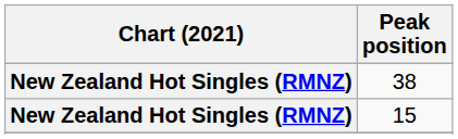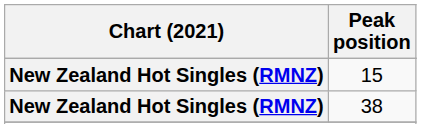rows swapped: 15 <-> 38
